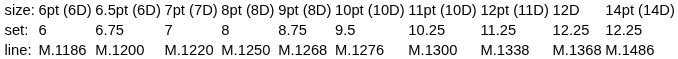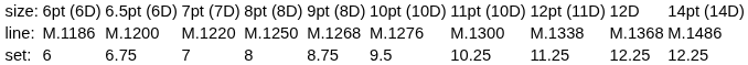rows swapped: set: <-> line:
